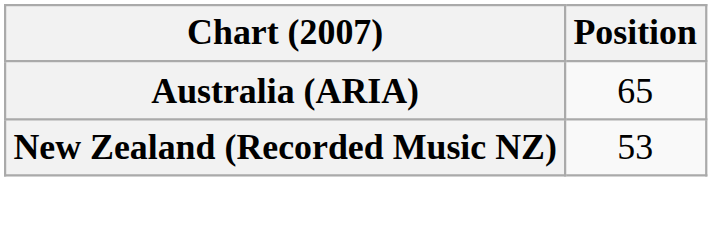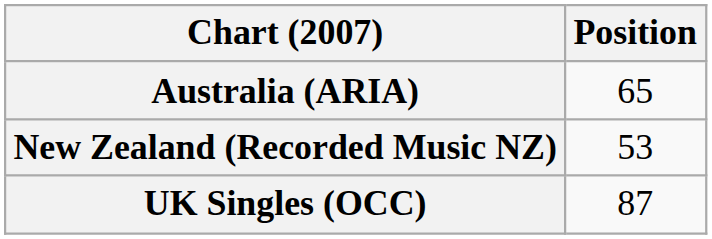+ row: UK Singles (OCC) | 87
